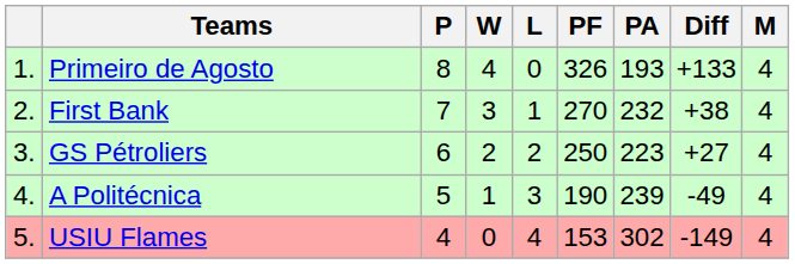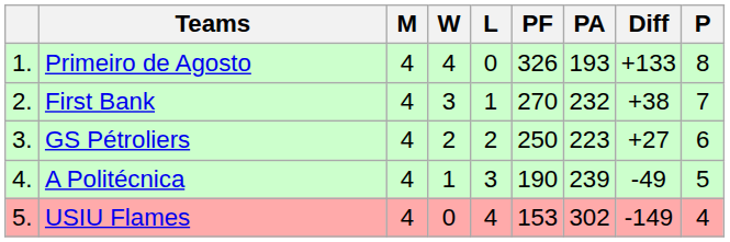columns swapped: M <-> P
